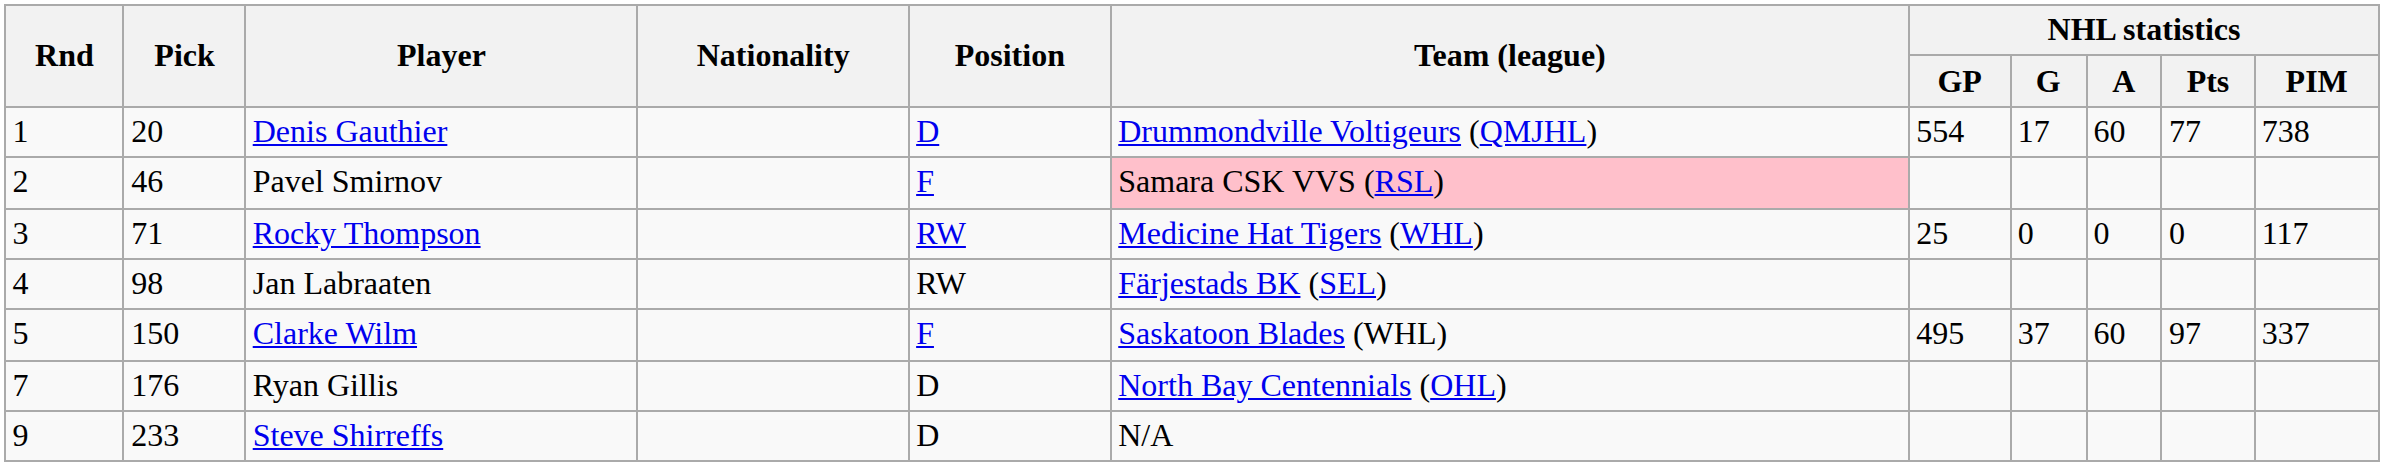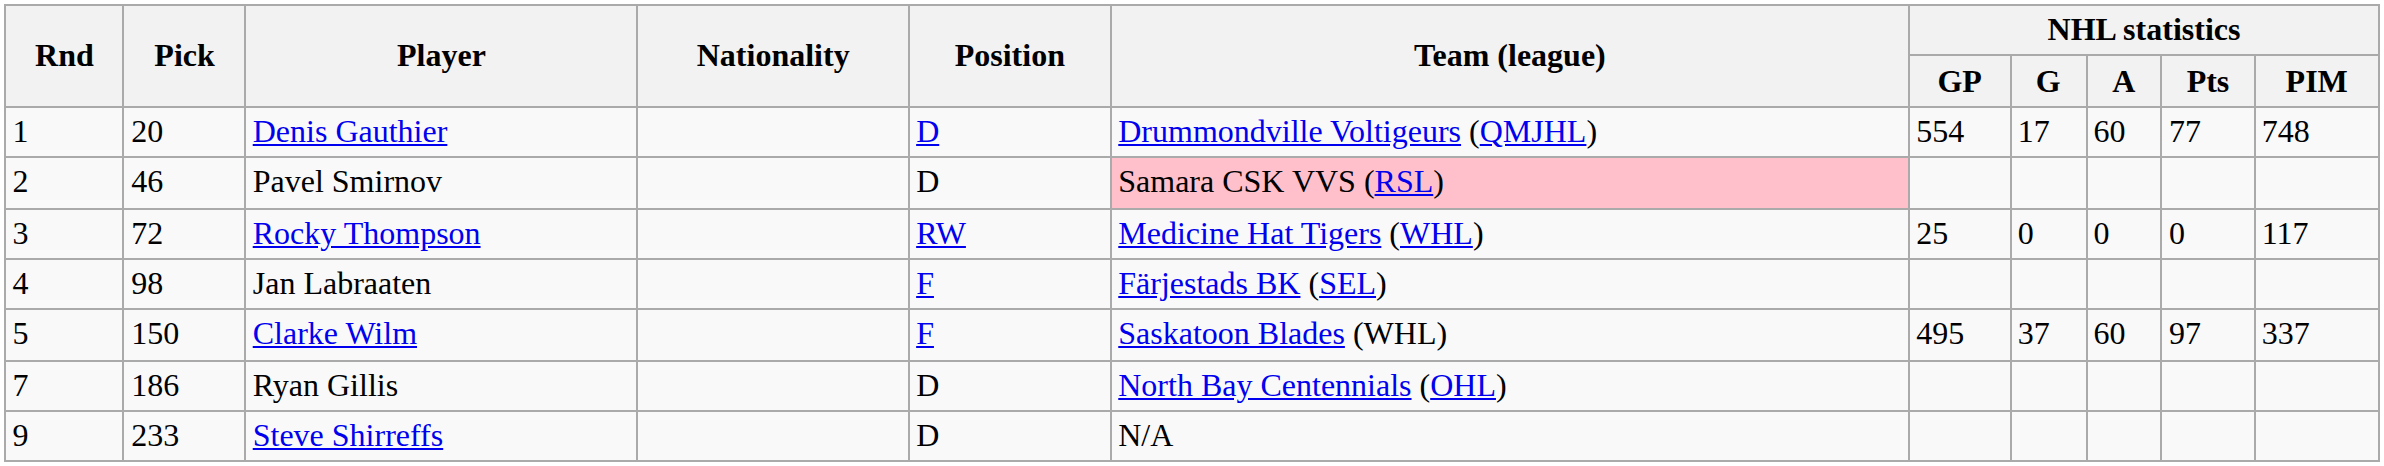Denis Gauthier | NHL statistics / PIM: 738 -> 748
Pavel Smirnov | Position: F -> D
Rocky Thompson | Pick: 71 -> 72
Jan Labraaten | Position: RW -> F
Ryan Gillis | Pick: 176 -> 186
